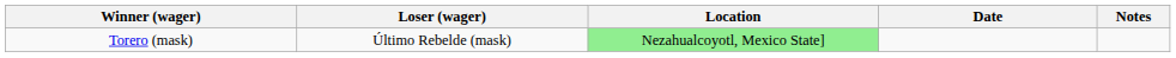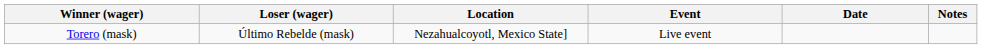+ column: Event | Live event
Torero (mask) | Location: lightgreen background -> no background
